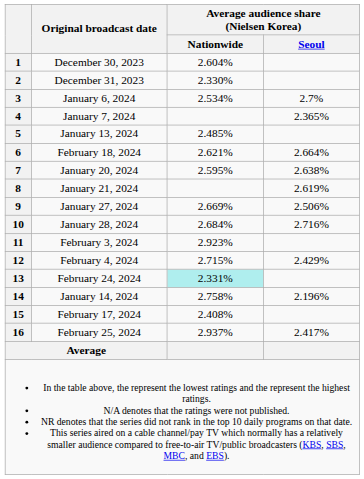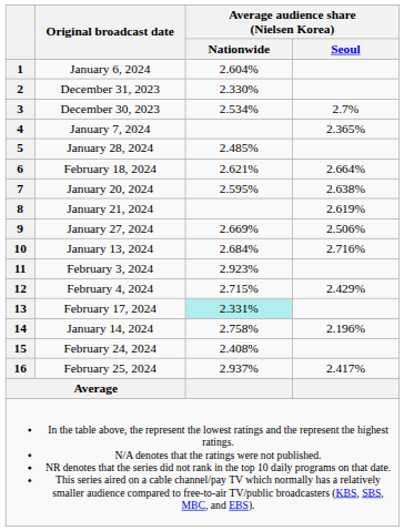1 | Original broadcast date: December 30, 2023 -> January 6, 2024
3 | Original broadcast date: January 6, 2024 -> December 30, 2023
5 | Original broadcast date: January 13, 2024 -> January 28, 2024
10 | Original broadcast date: January 28, 2024 -> January 13, 2024
13 | Original broadcast date: February 24, 2024 -> February 17, 2024
15 | Original broadcast date: February 17, 2024 -> February 24, 2024
